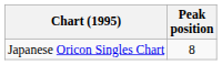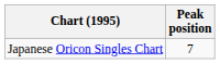Japanese Oricon Singles Chart | Peak position: 8 -> 7
